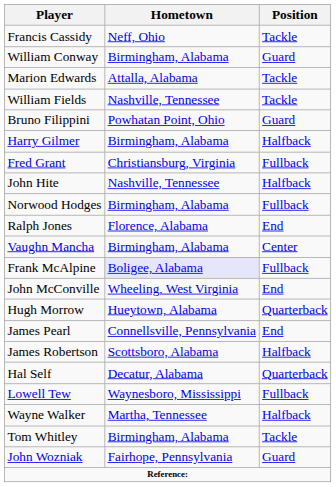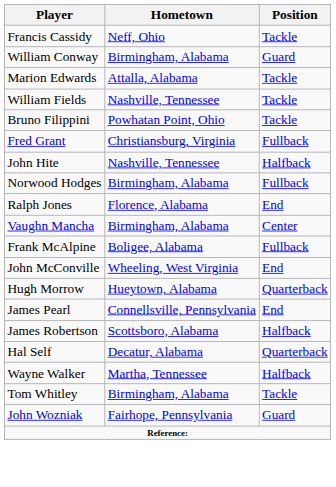Bruno Filippini | Position: Guard -> Tackle
- row: Harry Gilmer | Birmingham, Alabama | Halfback
Frank McAlpine | Hometown: lavender background -> no background
- row: Lowell Tew | Waynesboro, Mississippi | Fullback
